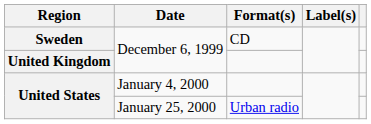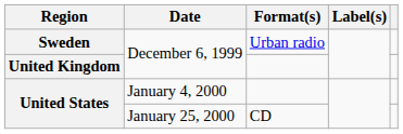Sweden | Format(s): CD -> Urban radio
United States / January 25, 2000 | Format(s): Urban radio -> CD
